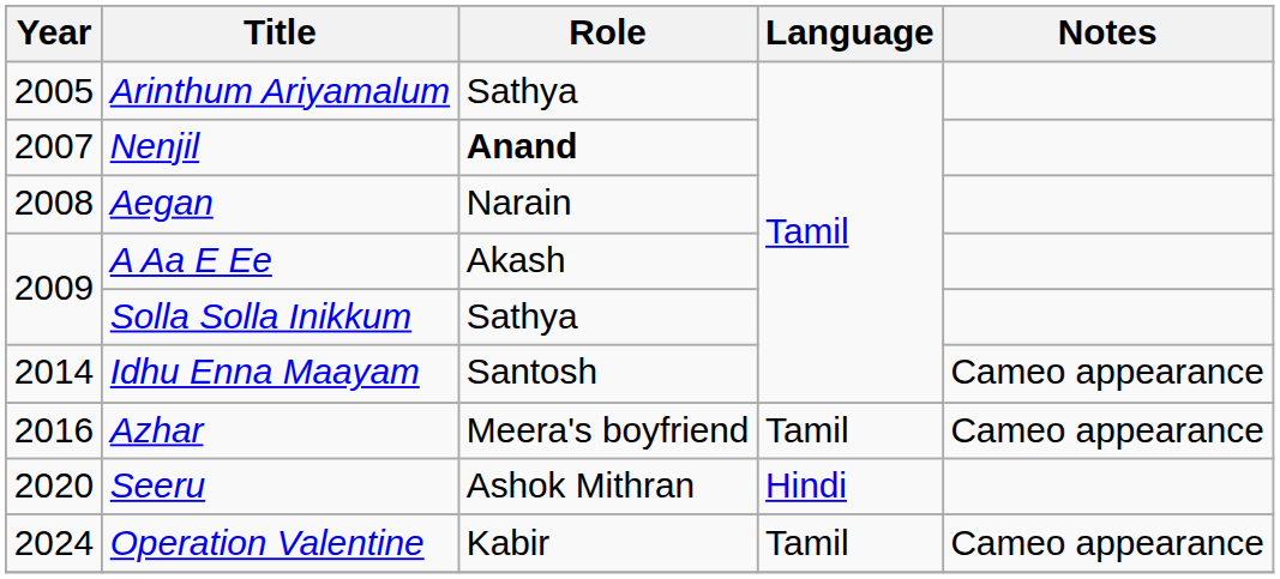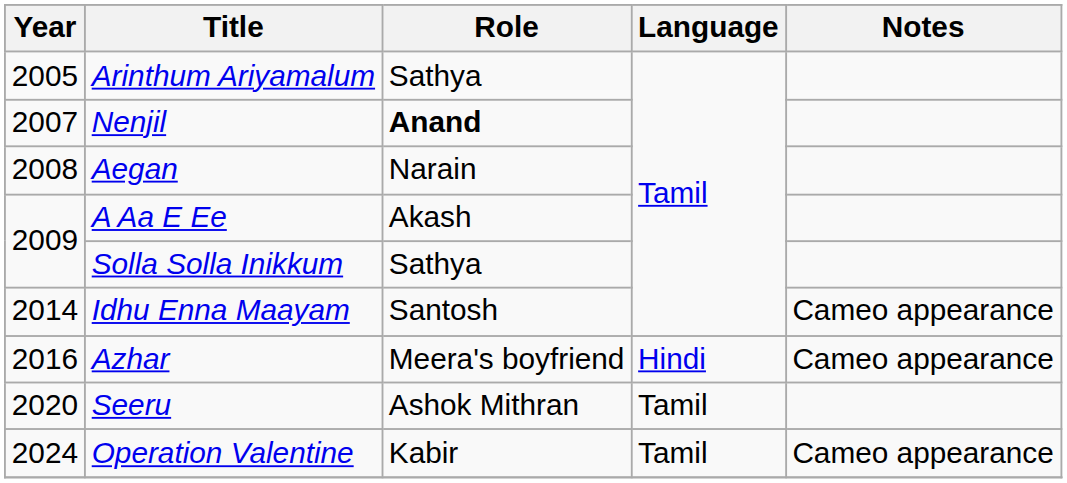Azhar | Language: Tamil -> Hindi
Seeru | Language: Hindi -> Tamil
